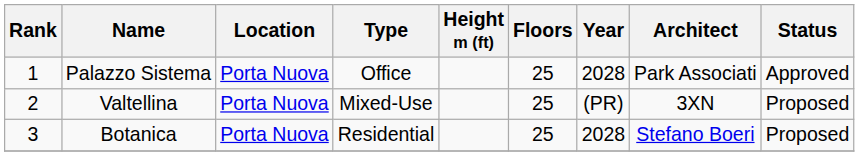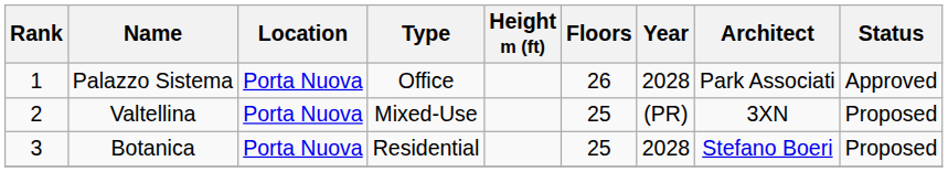Palazzo Sistema | Floors: 25 -> 26
